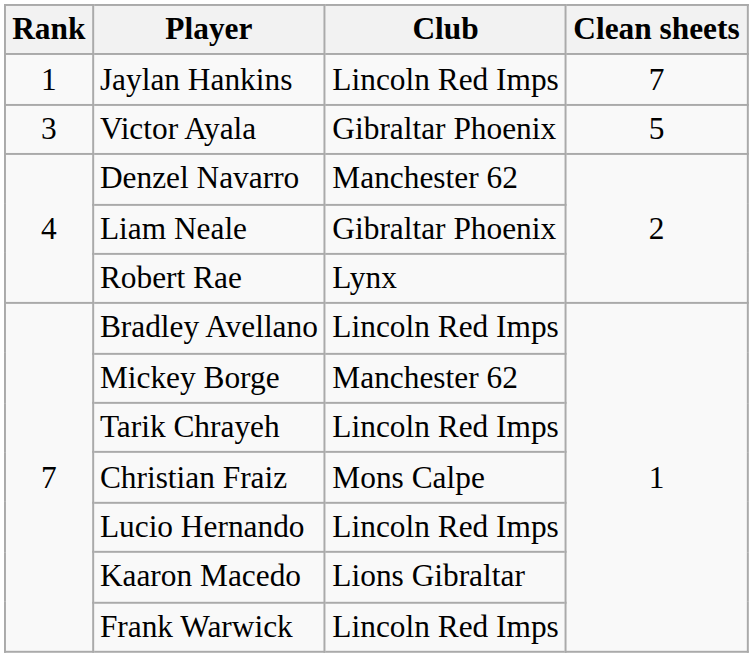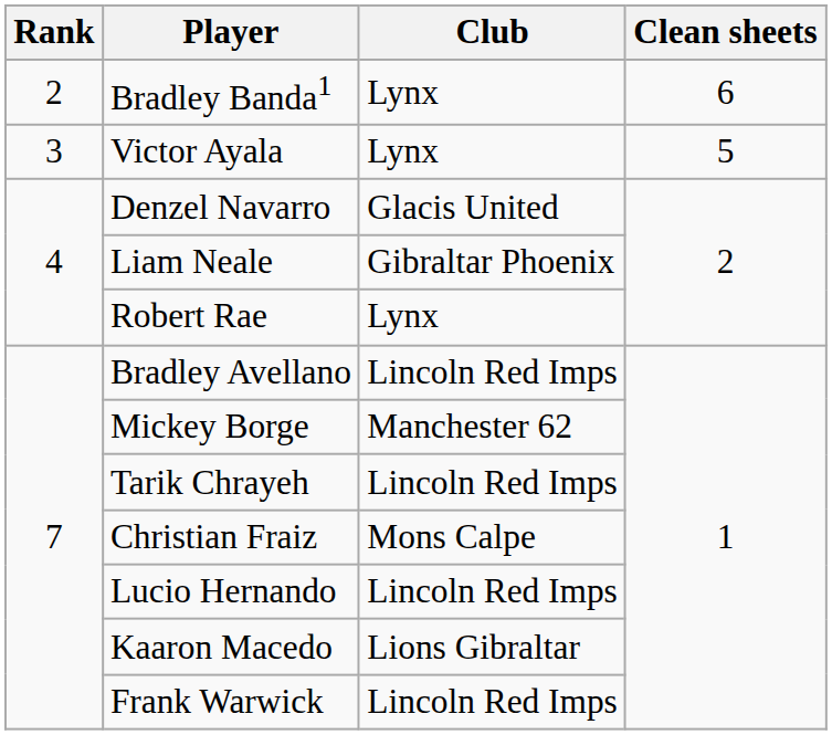- row: 1 | Jaylan Hankins | Lincoln Red Imps | 7
+ row: 2 | Bradley Banda1 | Lynx | 6
Victor Ayala | Club: Gibraltar Phoenix -> Lynx
Denzel Navarro | Club: Manchester 62 -> Glacis United
